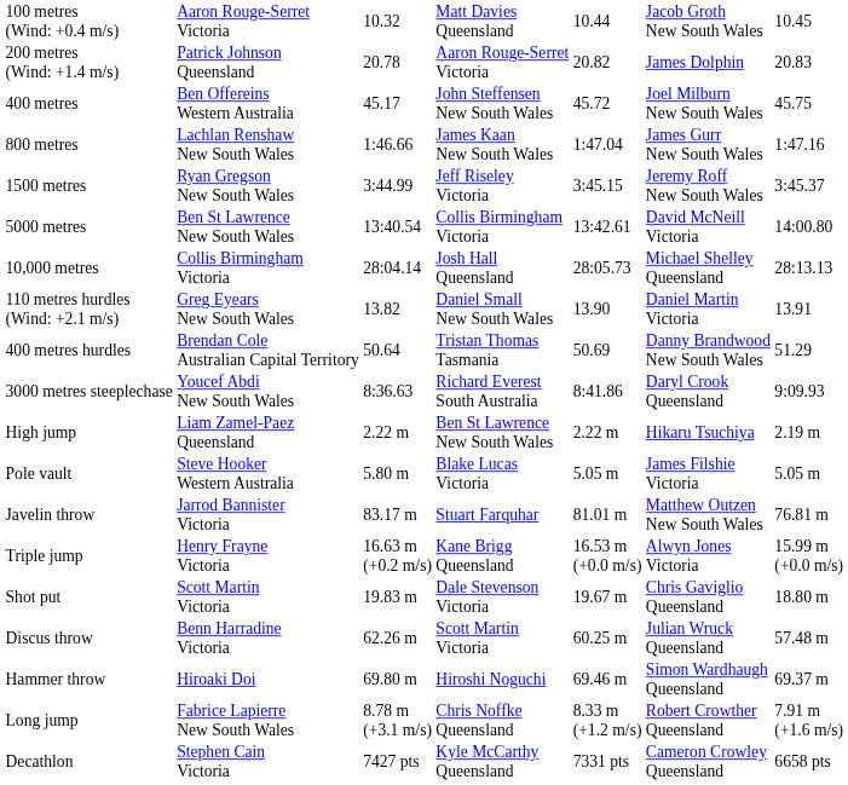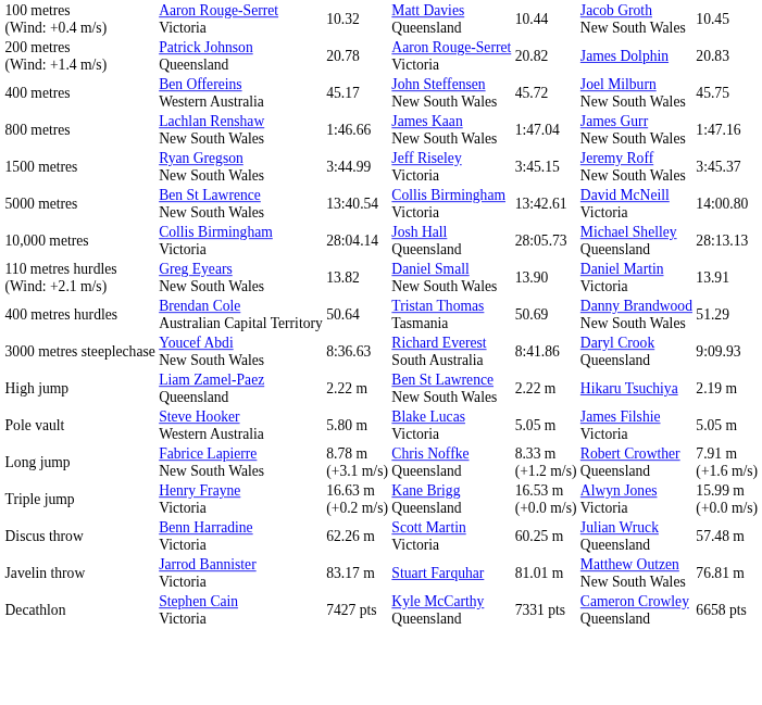rows swapped: Long jump <-> Javelin throw
- row: Shot put | Scott Martin Victoria | 19.83 m | Dale Stevenson Victoria | 19.67 m | Chris Gaviglio Queensland | 18.80 m
- row: Hammer throw | Hiroaki Doi | 69.80 m | Hiroshi Noguchi | 69.46 m | Simon Wardhaugh Queensland | 69.37 m
